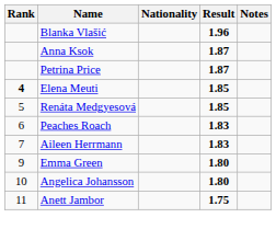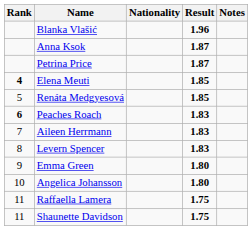Peaches Roach | Rank: normal -> bold
+ row: 8 | Levern Spencer | 1.83
- row: 11 | Anett Jambor | 1.75
+ row: 11 | Raffaella Lamera | 1.75
+ row: 11 | Shaunette Davidson | 1.75
